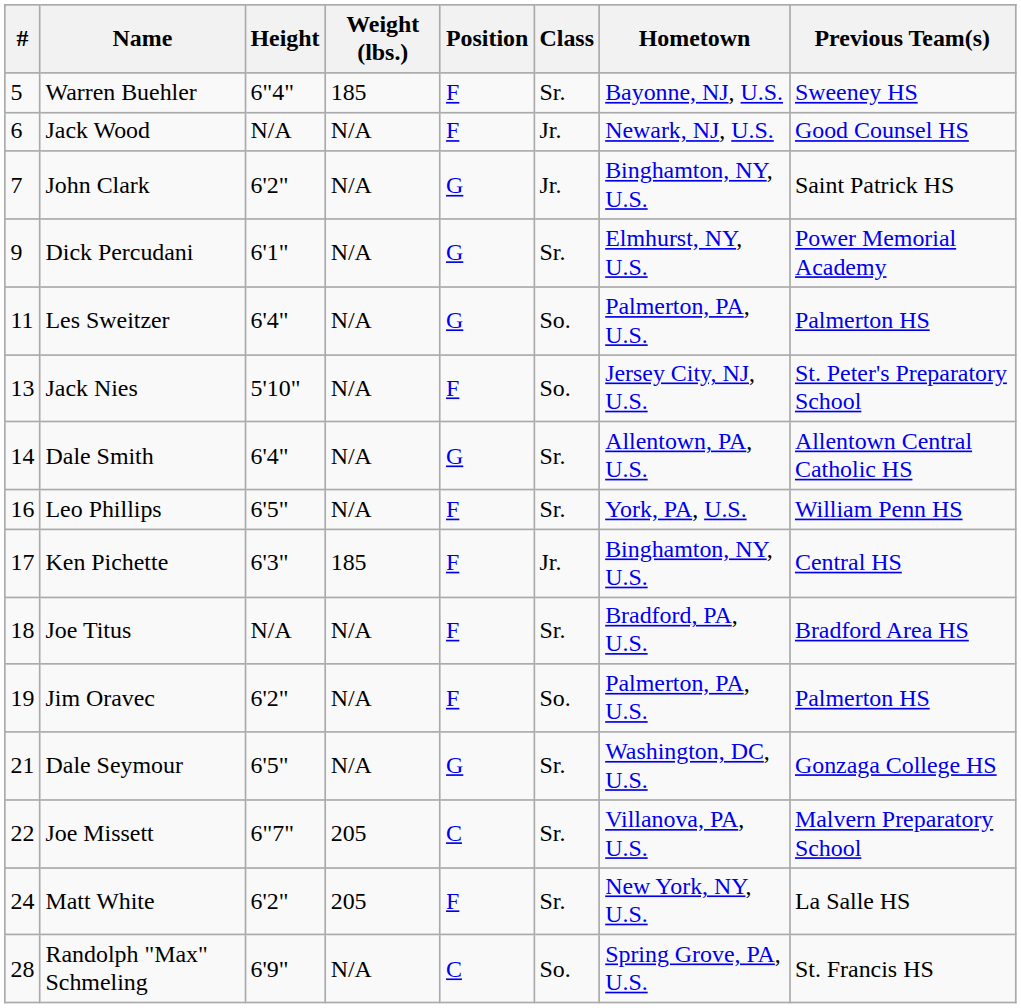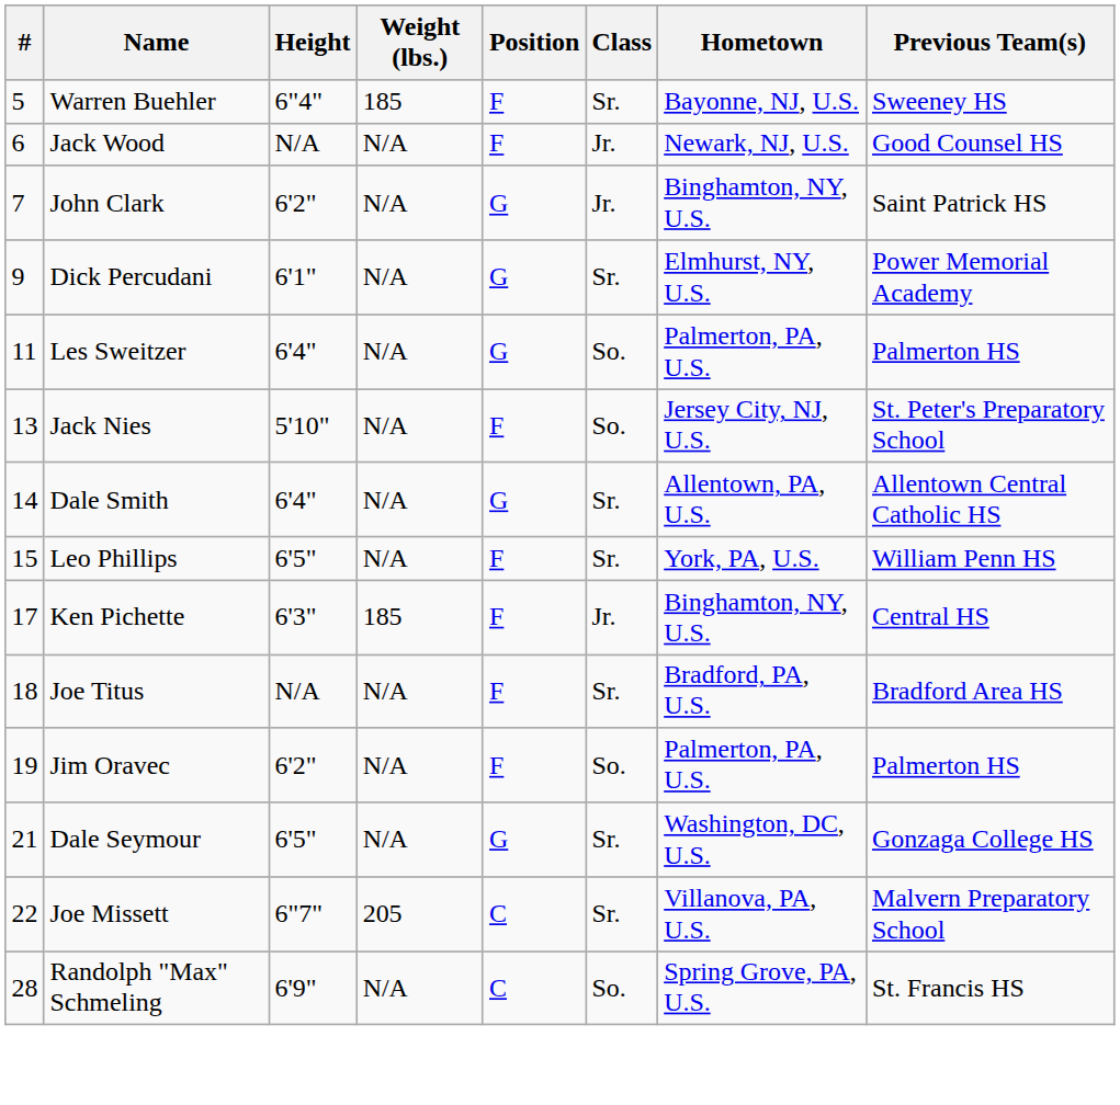Leo Phillips | #: 16 -> 15
- row: 24 | Matt White | 6'2" | 205 | F | Sr. | New York, NY, U.S. | La Salle HS
